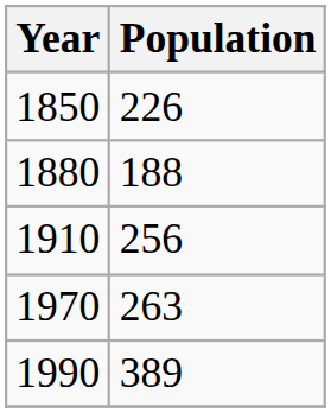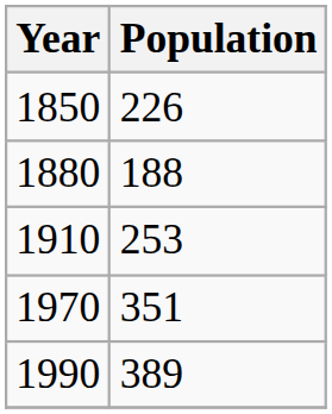1910 | Population: 256 -> 253
1970 | Population: 263 -> 351
